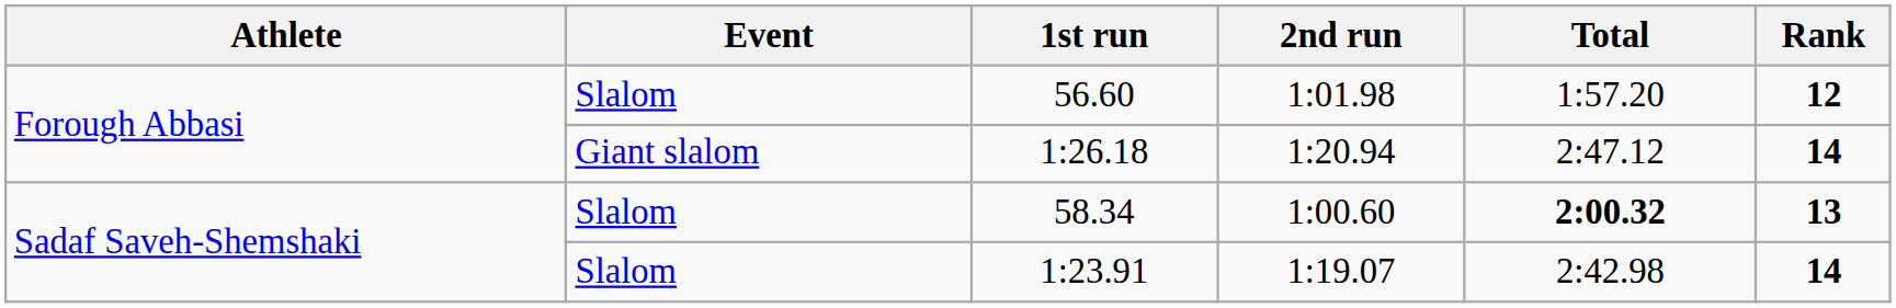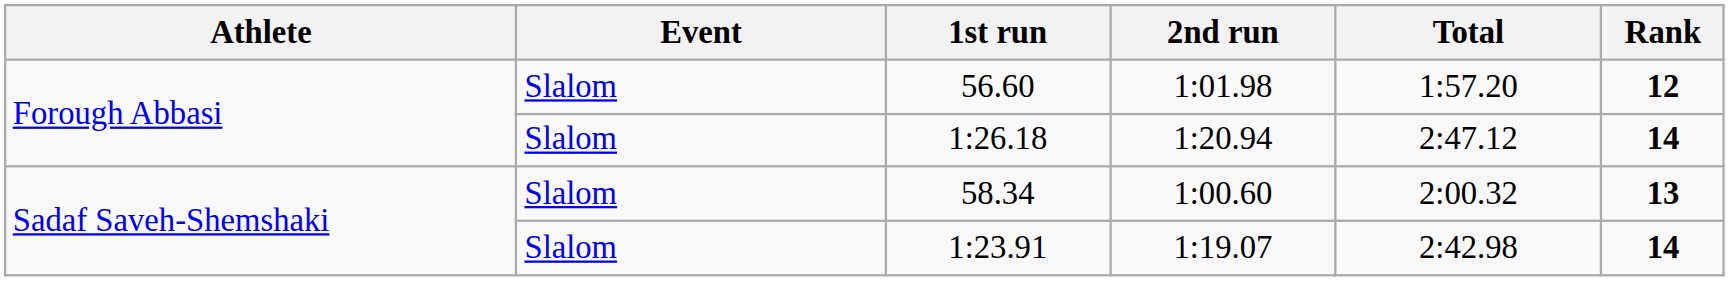1:26.18 | Event: Giant slalom -> Slalom
58.34 | Total: bold -> normal
